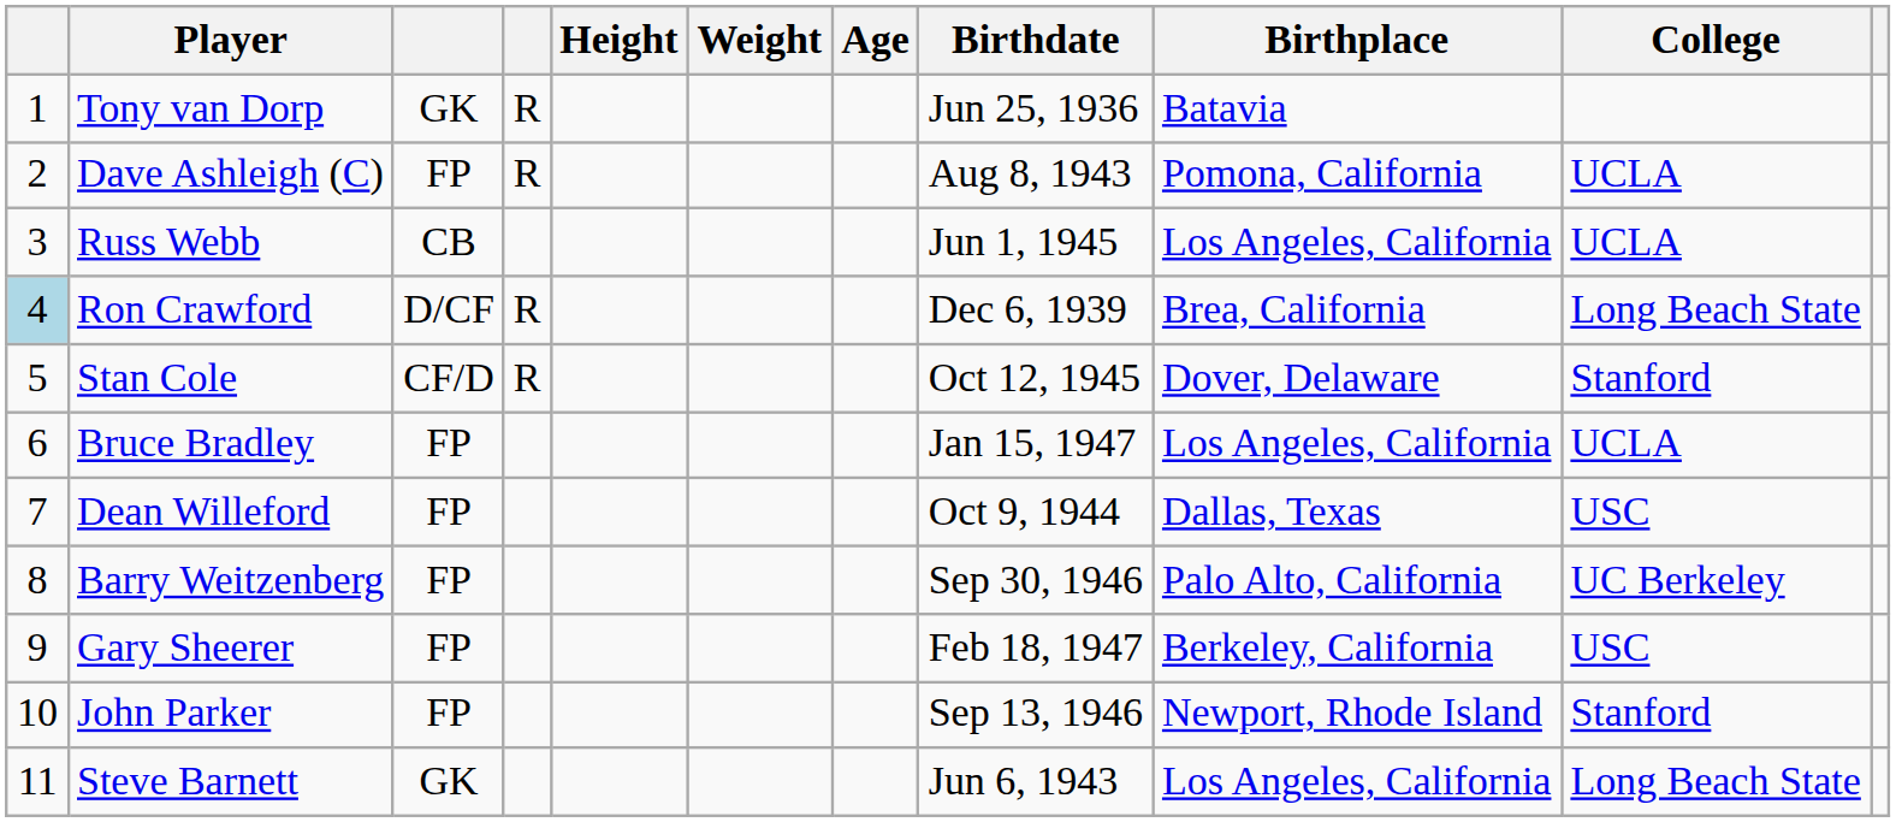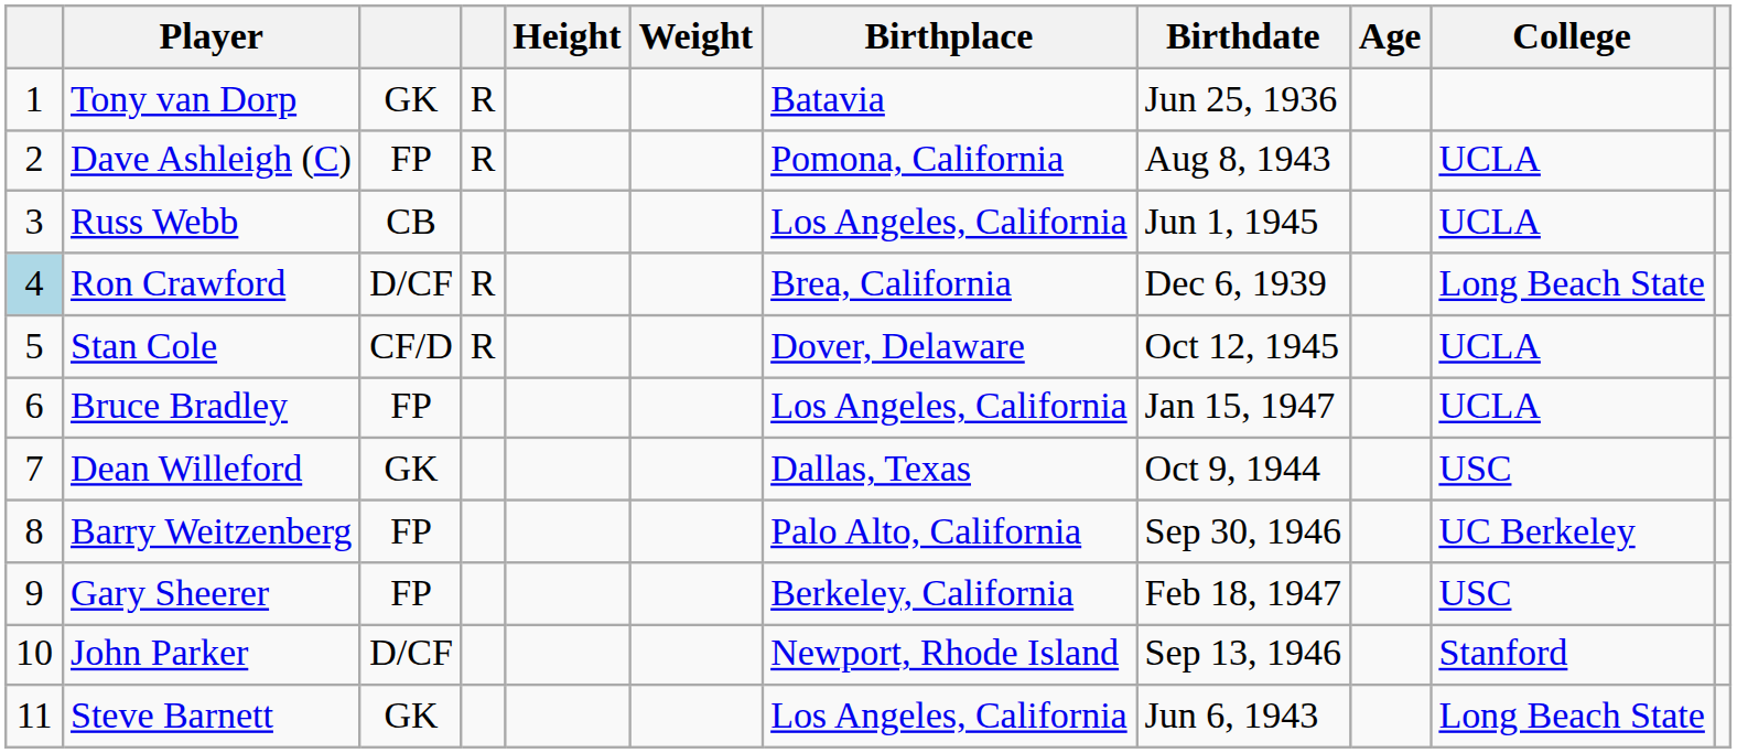columns swapped: Birthplace <-> Age
Stan Cole | College: Stanford -> UCLA
Dean Willeford | column 3: FP -> GK
John Parker | column 3: FP -> D/CF
